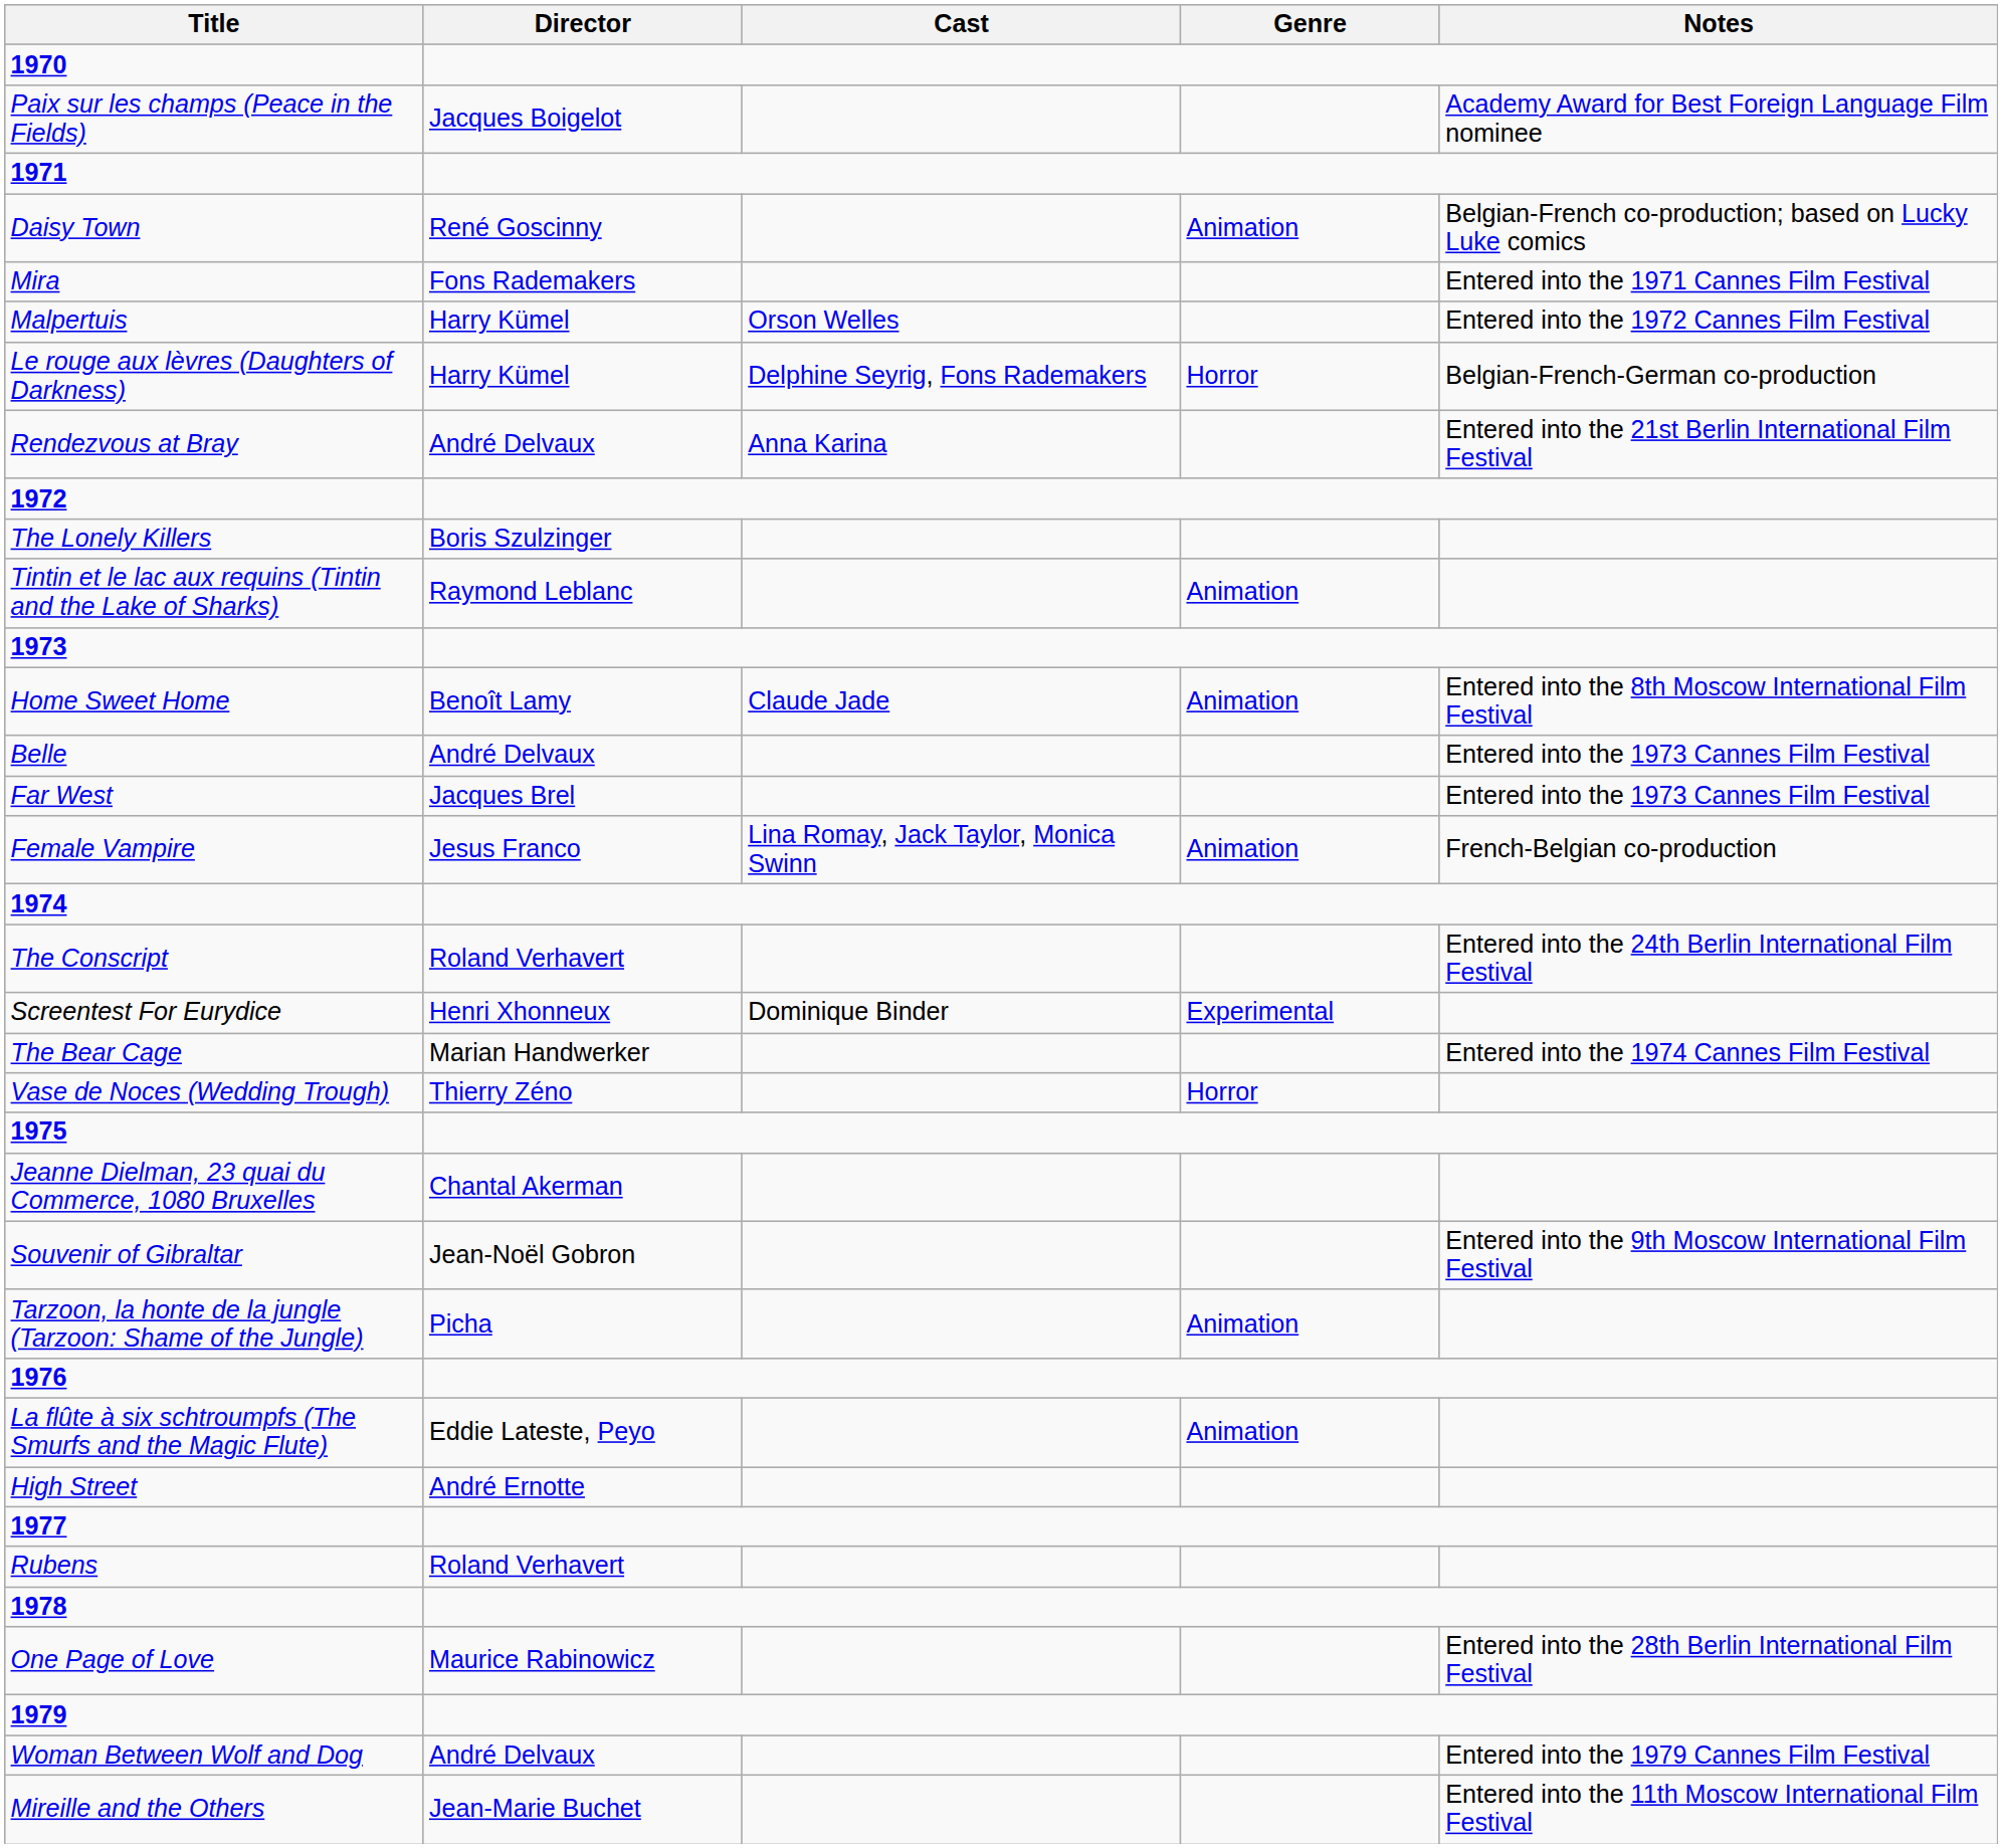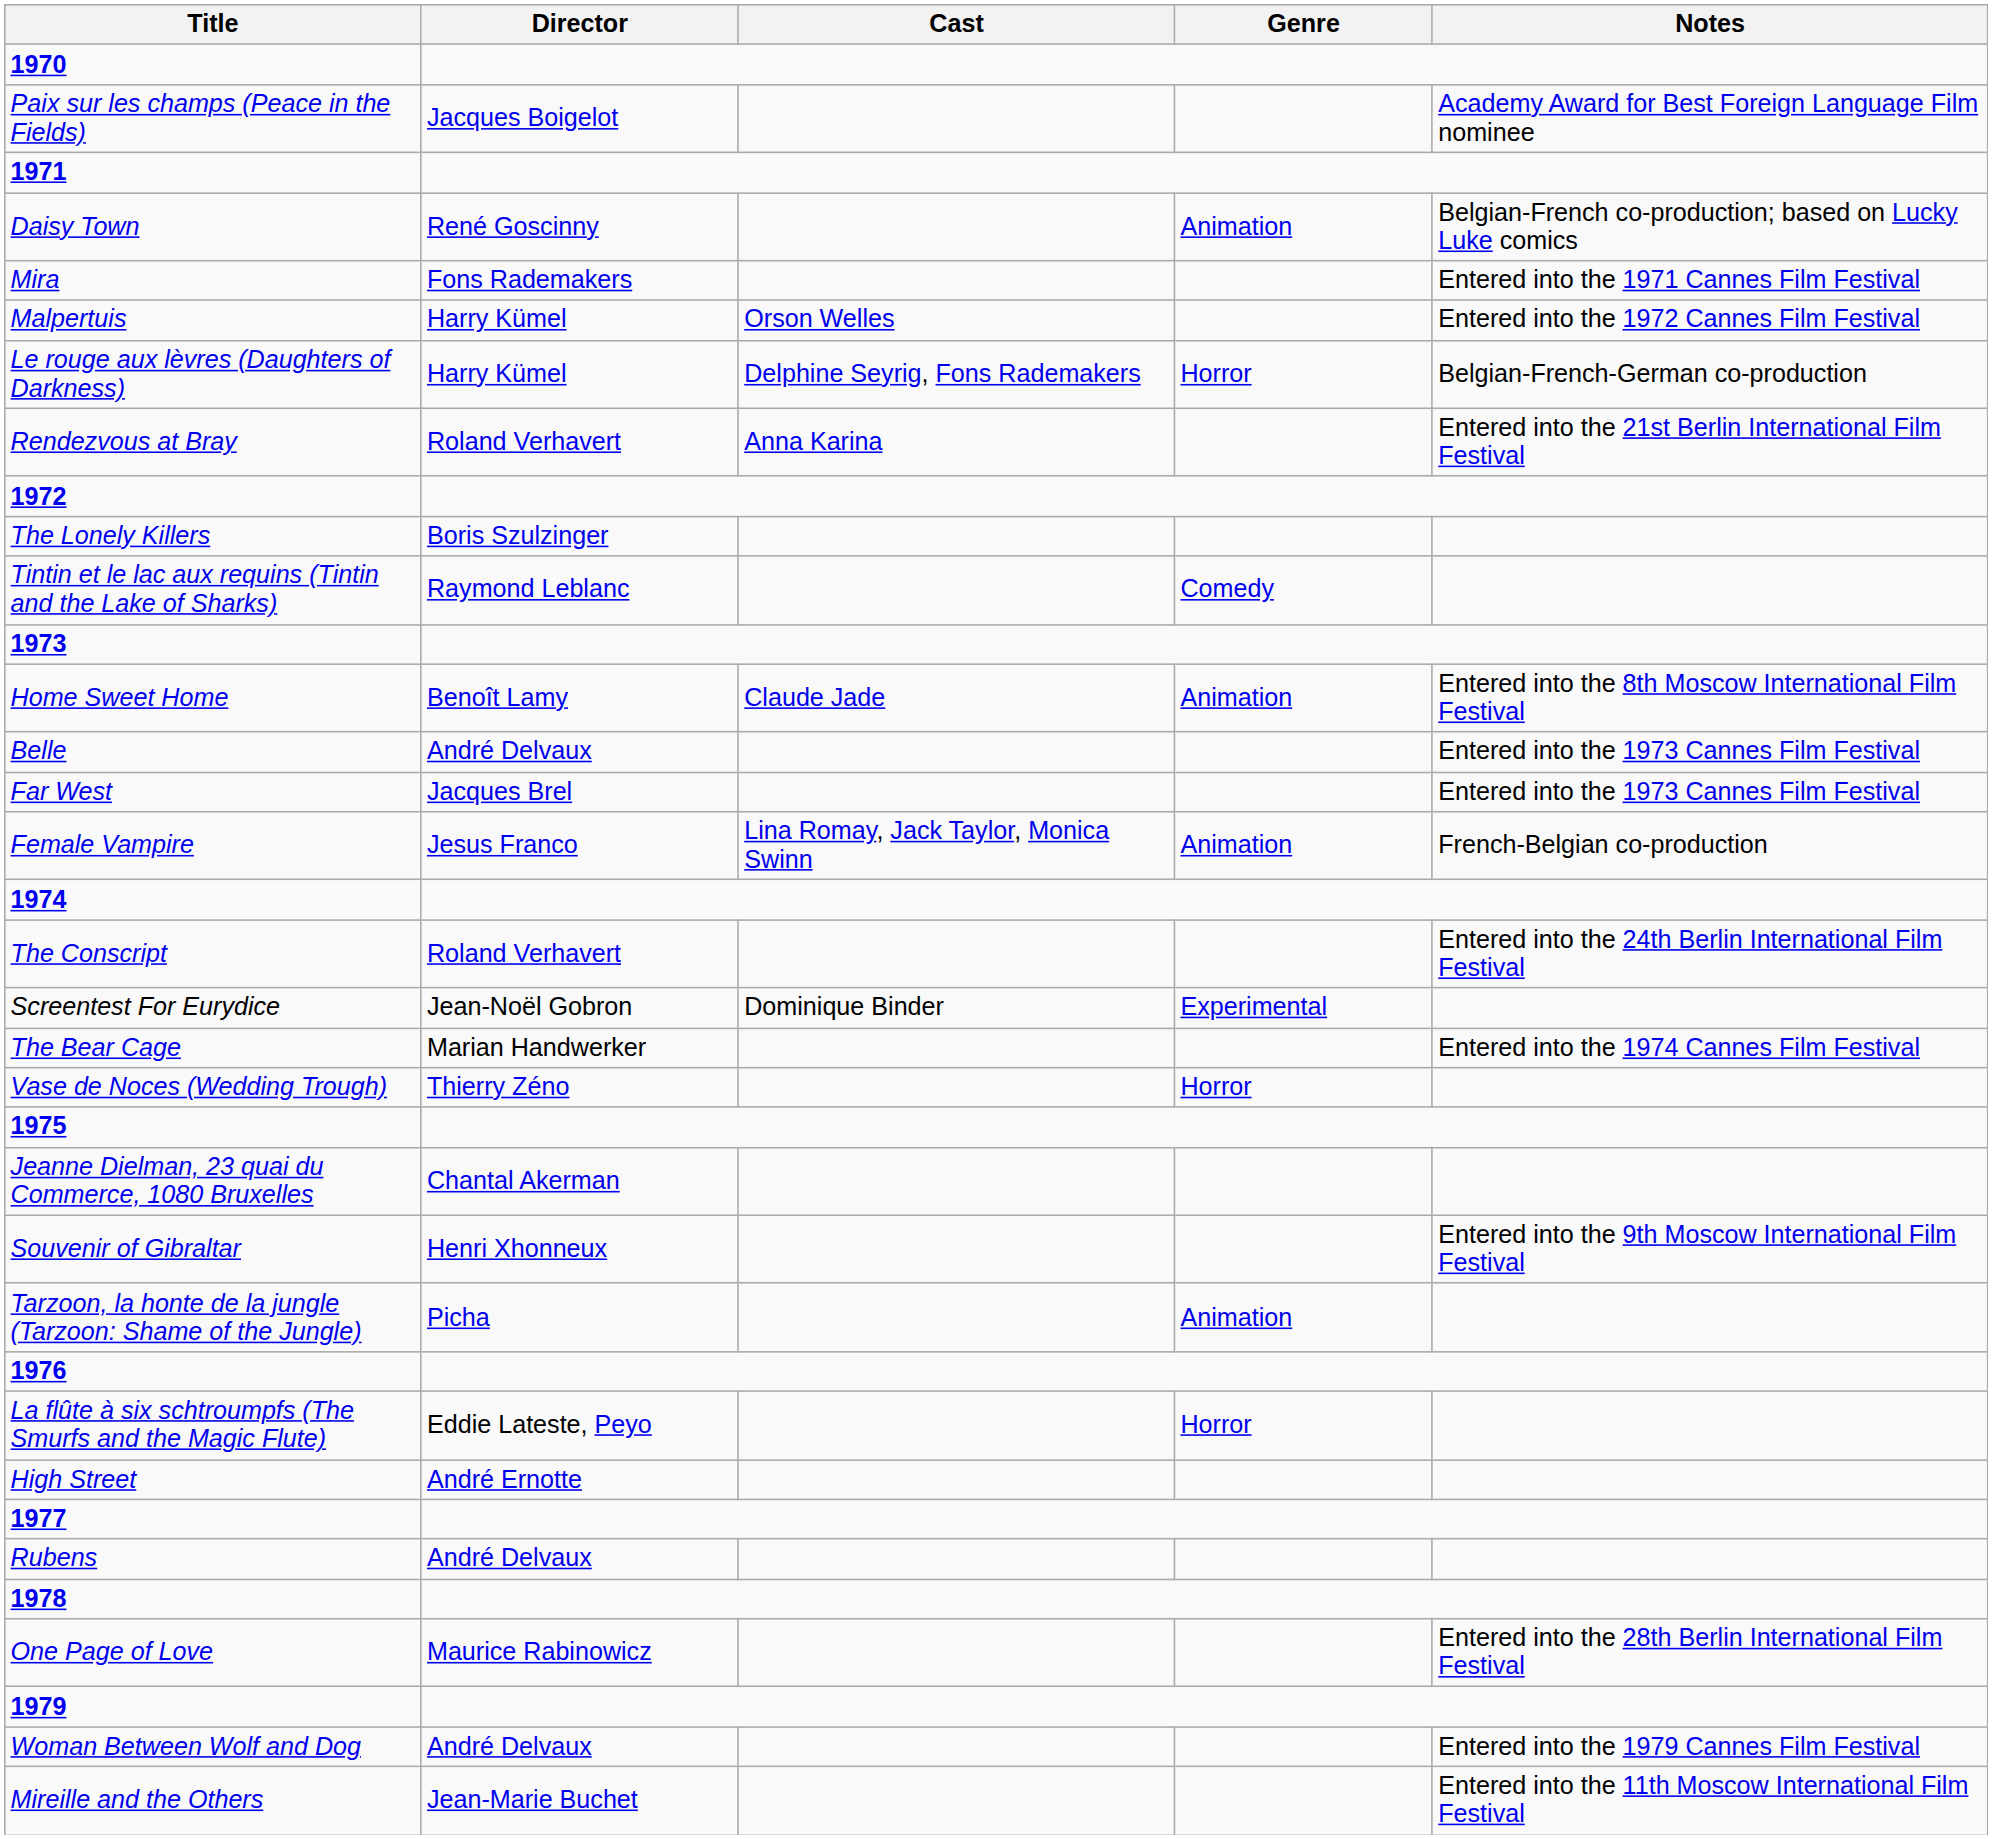Rendezvous at Bray | Director: André Delvaux -> Roland Verhavert
Tintin et le lac aux requins (Tintin and the Lake of Sharks) | Genre: Animation -> Comedy
Screentest For Eurydice | Director: Henri Xhonneux -> Jean-Noël Gobron
Souvenir of Gibraltar | Director: Jean-Noël Gobron -> Henri Xhonneux
La flûte à six schtroumpfs (The Smurfs and the Magic Flute) | Genre: Animation -> Horror
Rubens | Director: Roland Verhavert -> André Delvaux
